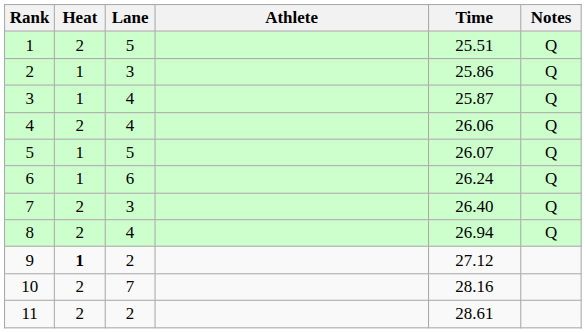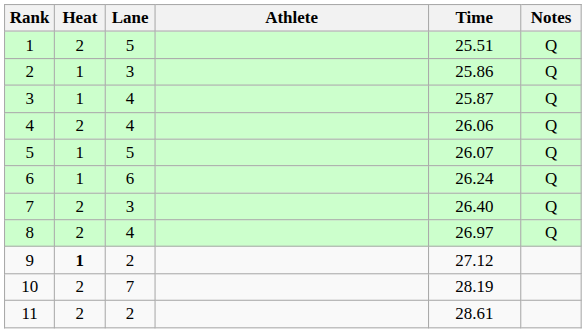8 | Time: 26.94 -> 26.97
10 | Time: 28.16 -> 28.19
